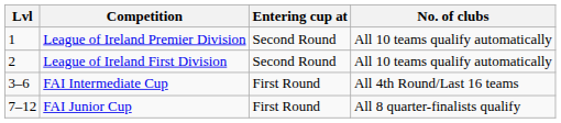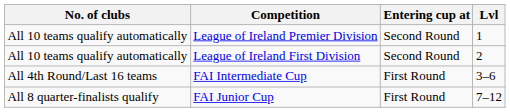columns swapped: Lvl <-> No. of clubs
